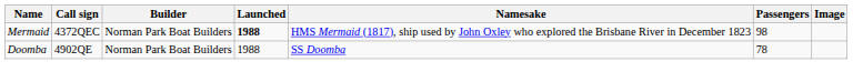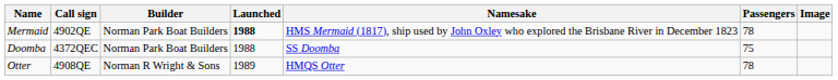Mermaid | Call sign: 4372QEC -> 4902QE
Mermaid | Passengers: 98 -> 78
Doomba | Call sign: 4902QE -> 4372QEC
Doomba | Passengers: 78 -> 75
+ row: Otter | 4908QE | Norman R Wright & Sons | 1989 | HMQS Otter | 78
